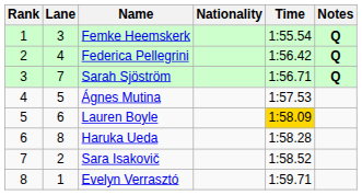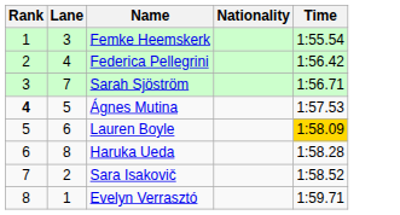- column: Notes | Q | Q | Q
Ágnes Mutina | Rank: normal -> bold
